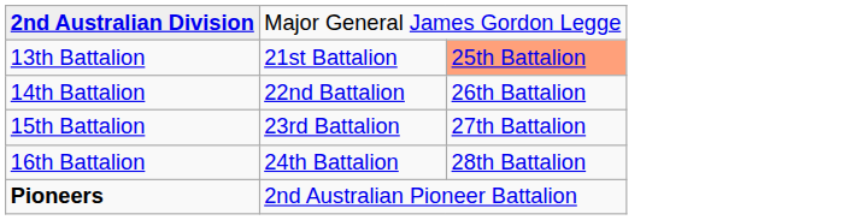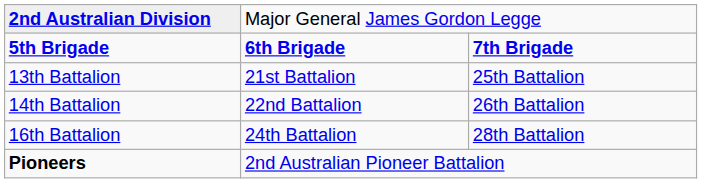+ row: 5th Brigade | 6th Brigade | 7th Brigade
13th Battalion | column 3: lightsalmon background -> no background
- row: 15th Battalion | 23rd Battalion | 27th Battalion
